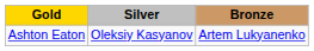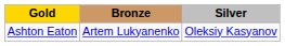columns swapped: Silver <-> Bronze
